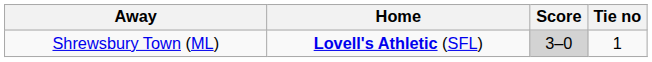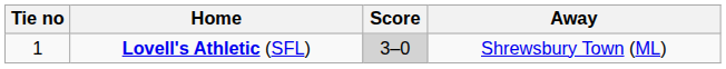columns swapped: Tie no <-> Away
